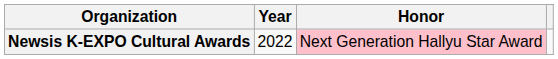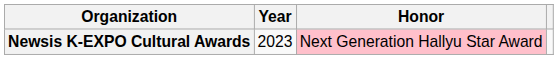Newsis K-EXPO Cultural Awards | Year: 2022 -> 2023
